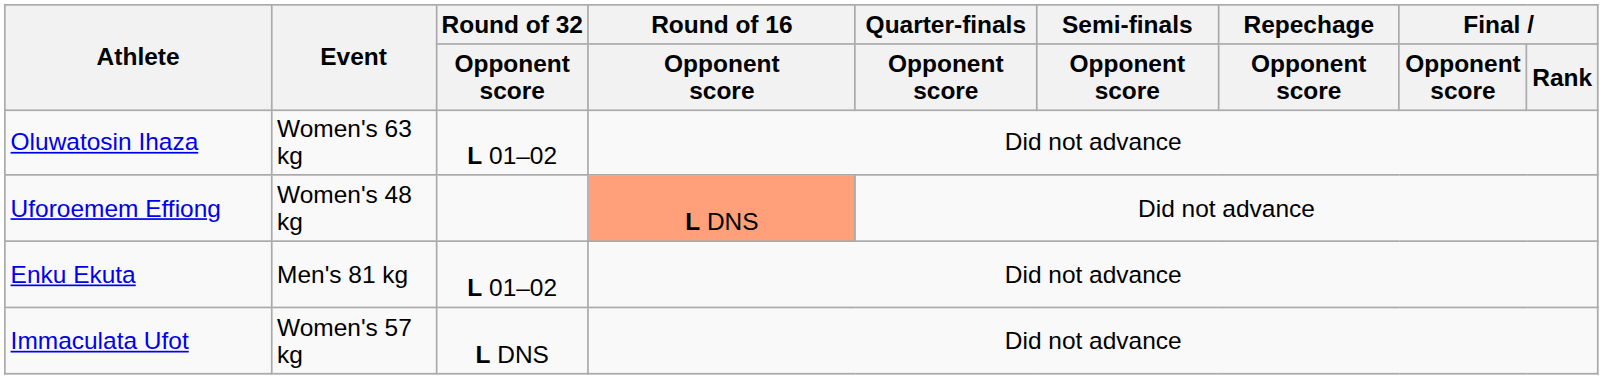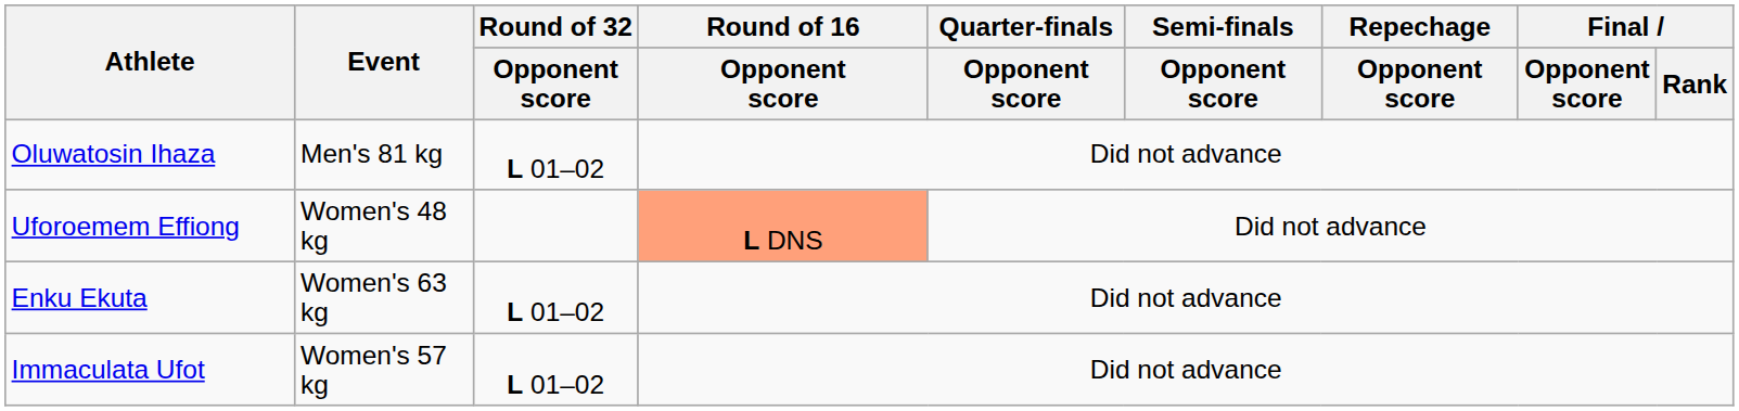Oluwatosin Ihaza | Event: Women's 63 kg -> Men's 81 kg
Enku Ekuta | Event: Men's 81 kg -> Women's 63 kg
Immaculata Ufot | Round of 32 / Opponent score: L DNS -> L 01–02
